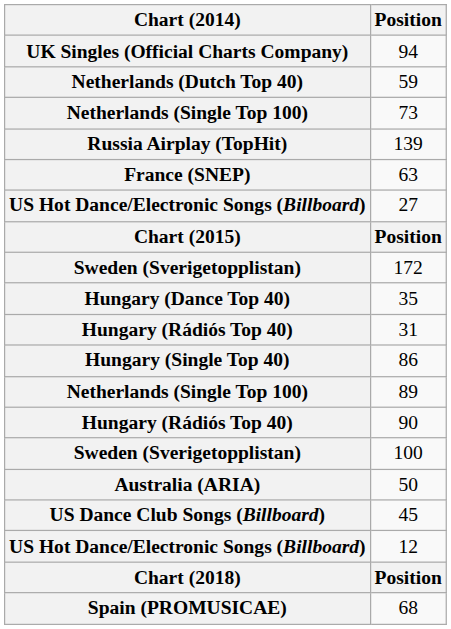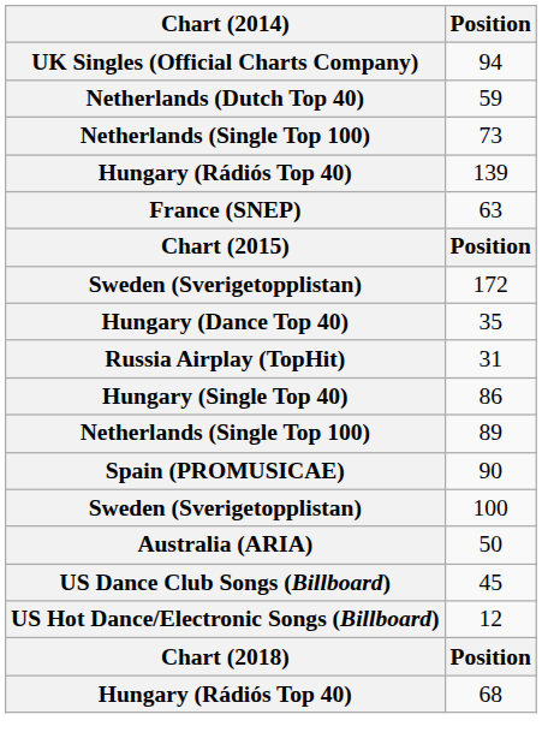139 | Chart (2014): Russia Airplay (TopHit) -> Hungary (Rádiós Top 40)
- row: US Hot Dance/Electronic Songs (Billboard) | 27
31 | Chart (2014): Hungary (Rádiós Top 40) -> Russia Airplay (TopHit)
90 | Chart (2014): Hungary (Rádiós Top 40) -> Spain (PROMUSICAE)
68 | Chart (2014): Spain (PROMUSICAE) -> Hungary (Rádiós Top 40)
